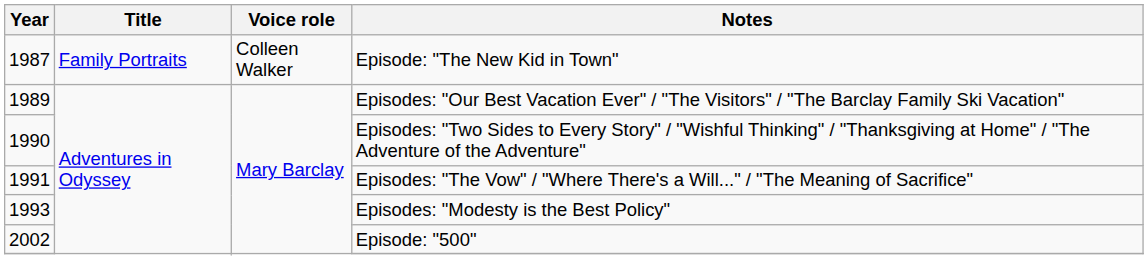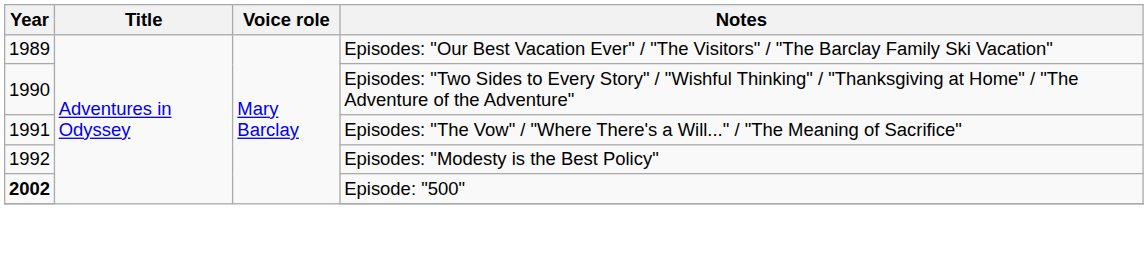- row: 1987 | Family Portraits | Colleen Walker | Episode: "The New Kid in Town"
Episodes: "Modesty is the Best Policy" | Year: 1993 -> 1992
Episode: "500" | Year: normal -> bold
